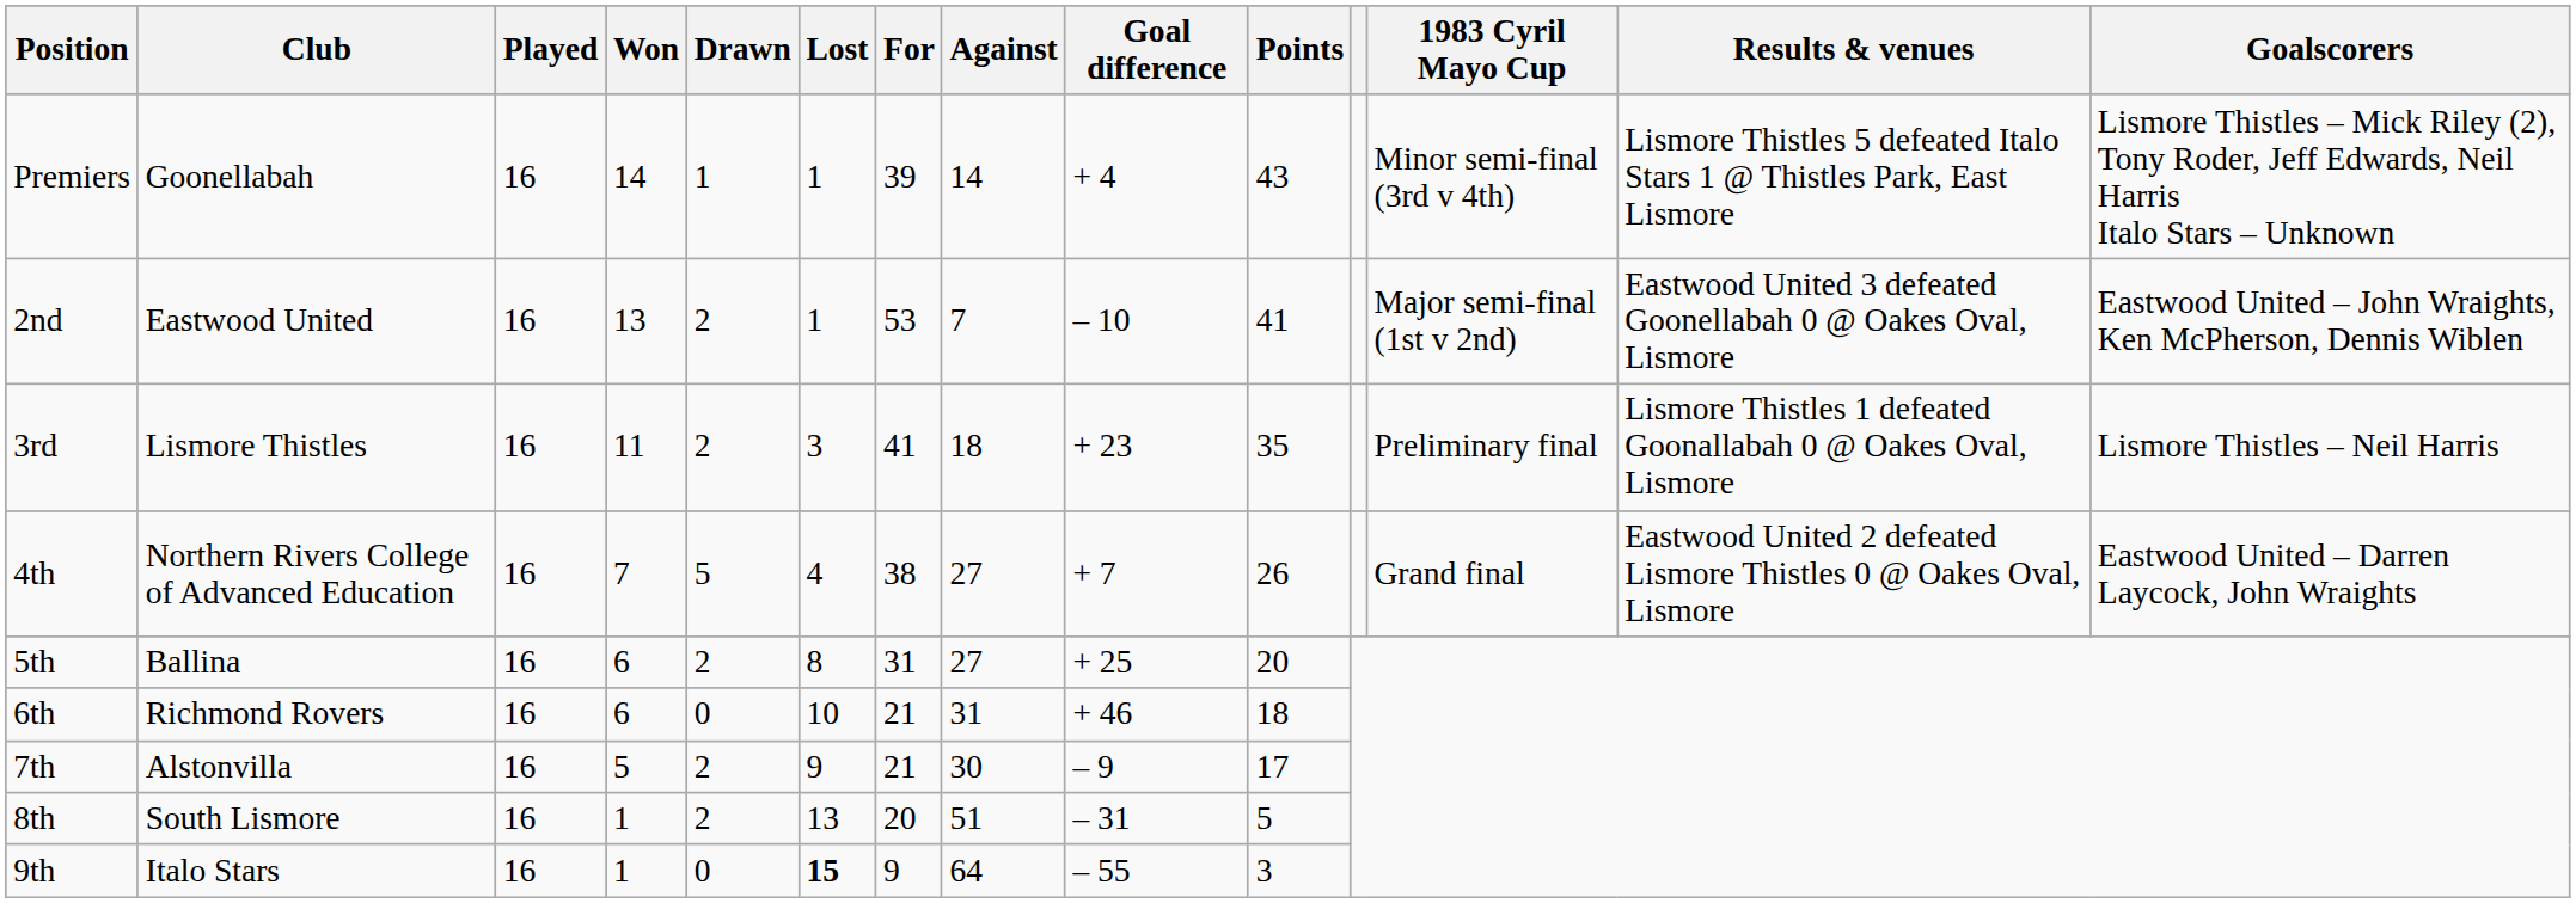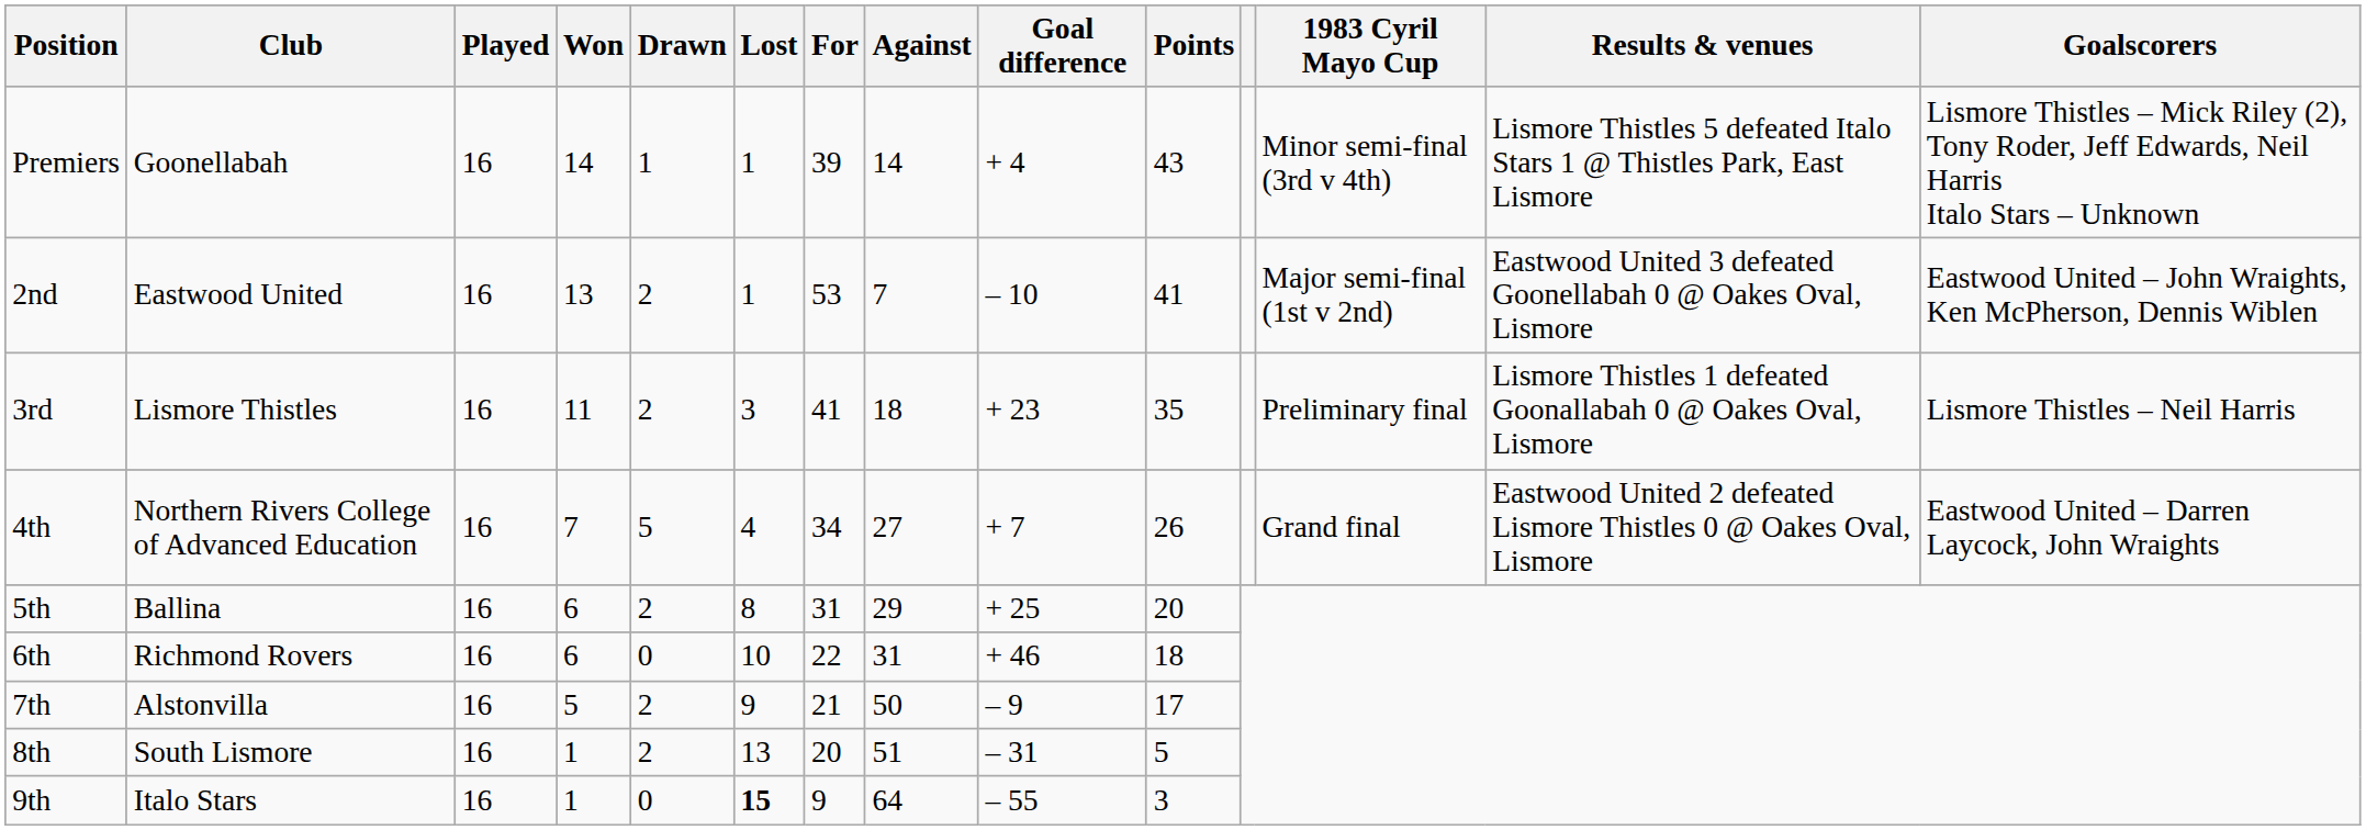4th | For: 38 -> 34
5th | Against: 27 -> 29
6th | For: 21 -> 22
7th | Against: 30 -> 50
